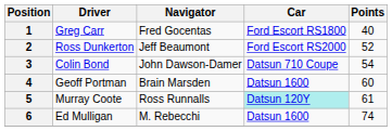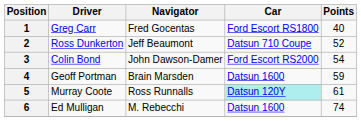2 | Car: Ford Escort RS2000 -> Datsun 710 Coupe
3 | Car: Datsun 710 Coupe -> Ford Escort RS2000
4 | Points: 60 -> 59
